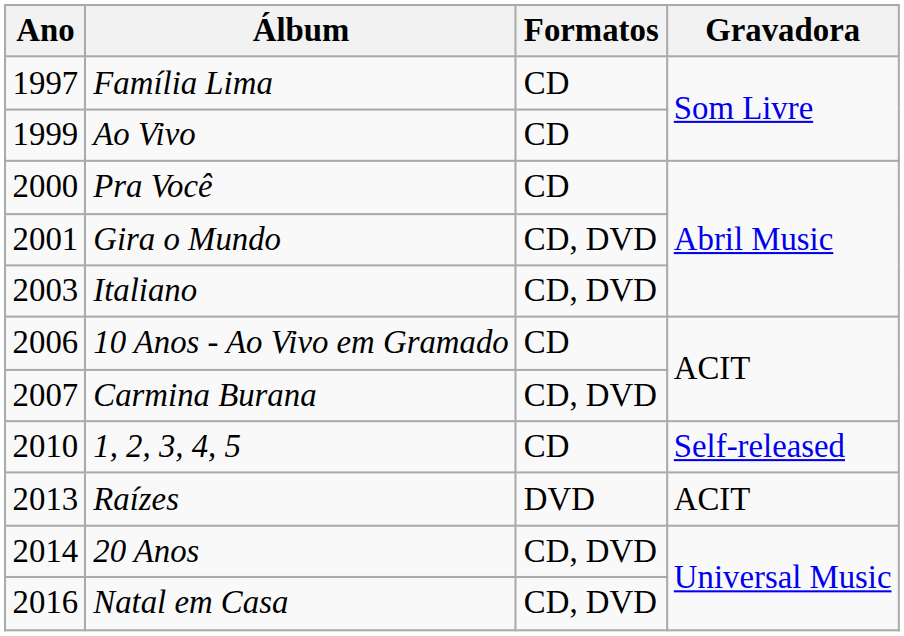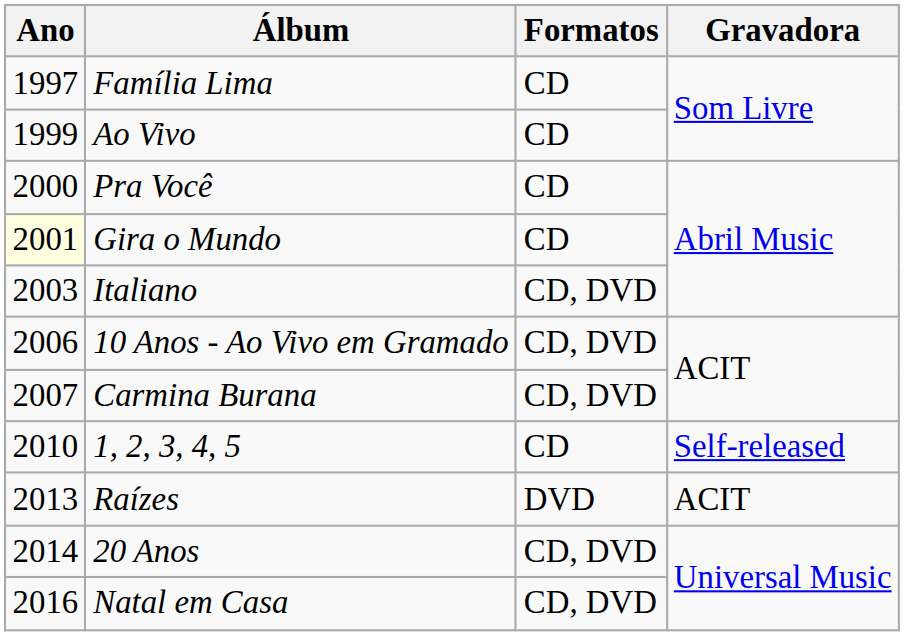Gira o Mundo | Ano: no background -> lightyellow background
Gira o Mundo | Formatos: CD, DVD -> CD
10 Anos - Ao Vivo em Gramado | Formatos: CD -> CD, DVD
